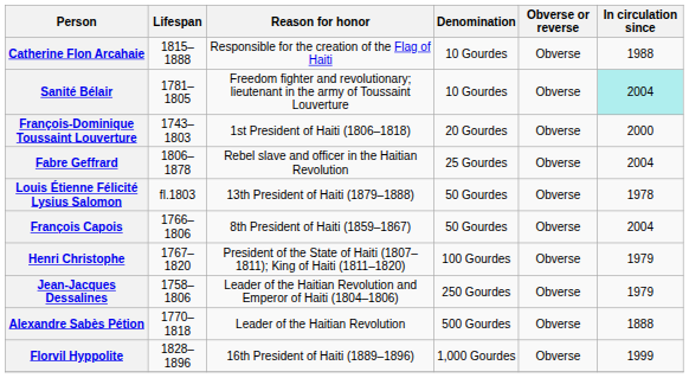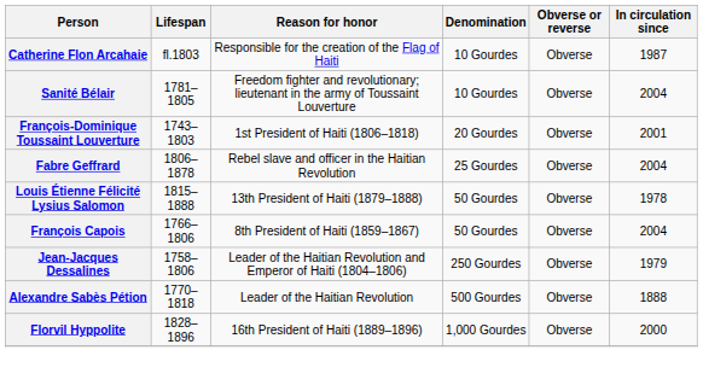Catherine Flon Arcahaie | Lifespan: 1815–1888 -> fl.1803
Catherine Flon Arcahaie | In circulation since: 1988 -> 1987
Sanité Bélair | In circulation since: paleturquoise background -> no background
François-Dominique Toussaint Louverture | In circulation since: 2000 -> 2001
Louis Étienne Félicité Lysius Salomon | Lifespan: fl.1803 -> 1815–1888
- row: Henri Christophe | 1767–1820 | President of the State of Haiti (1807–1811); King of Haiti (1811–1820) | 100 Gourdes | Obverse | 1979
Florvil Hyppolite | In circulation since: 1999 -> 2000
